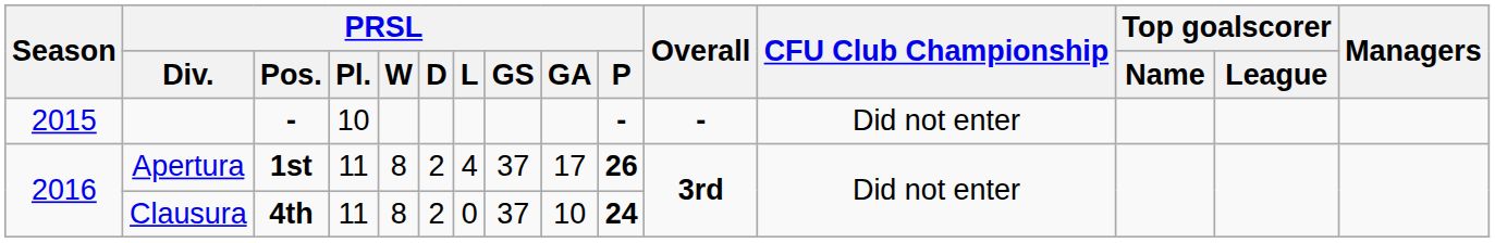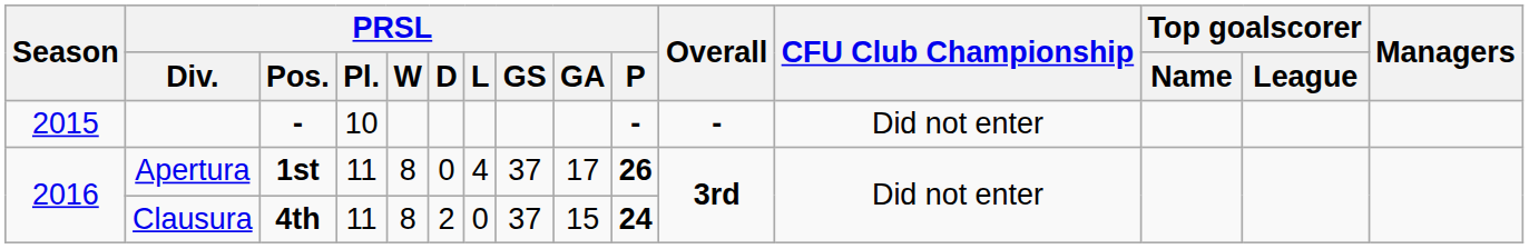Apertura | PRSL / D: 2 -> 0
Clausura | PRSL / GA: 10 -> 15
